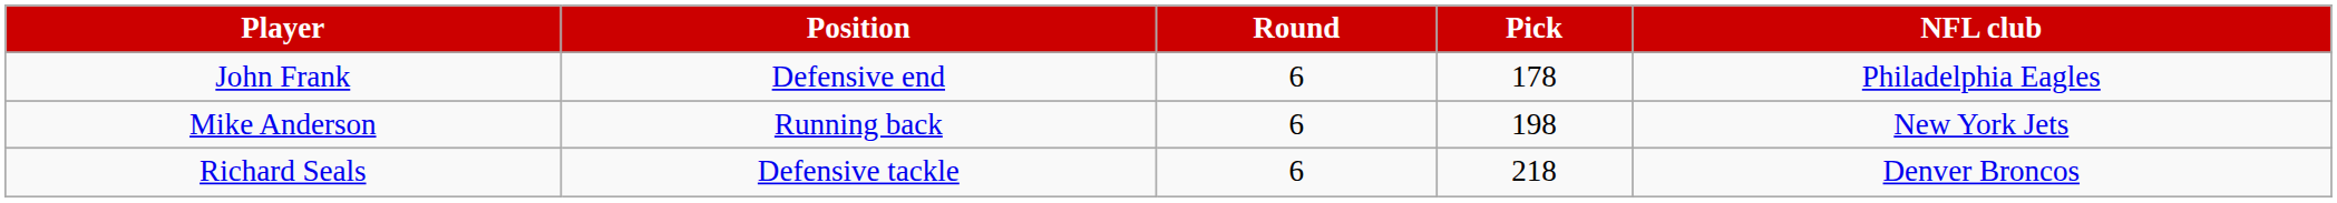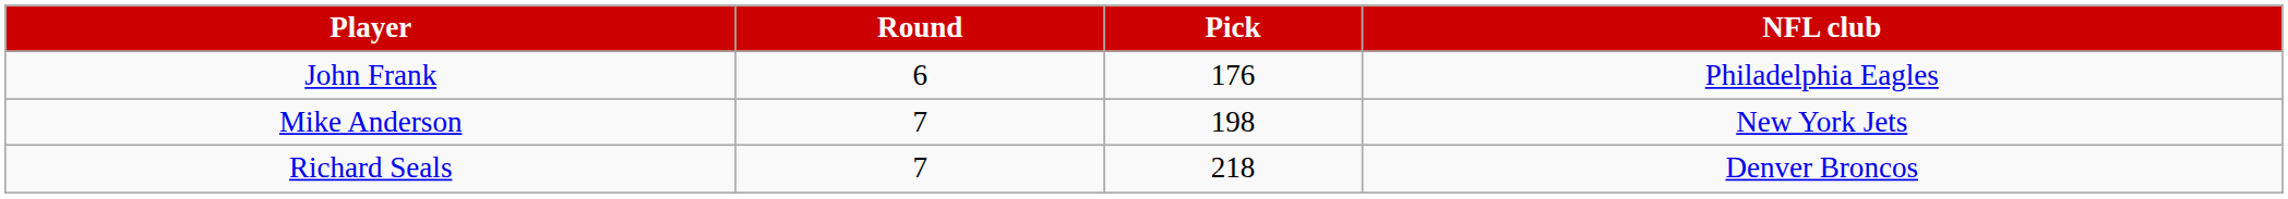- column: Position | Defensive end | Running back | Defensive tackle
John Frank | Pick: 178 -> 176
Mike Anderson | Round: 6 -> 7
Richard Seals | Round: 6 -> 7
